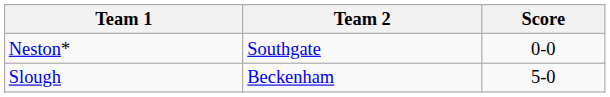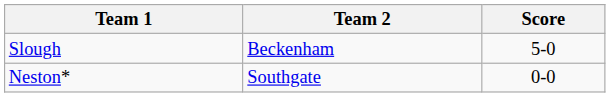rows swapped: Neston* <-> Slough
